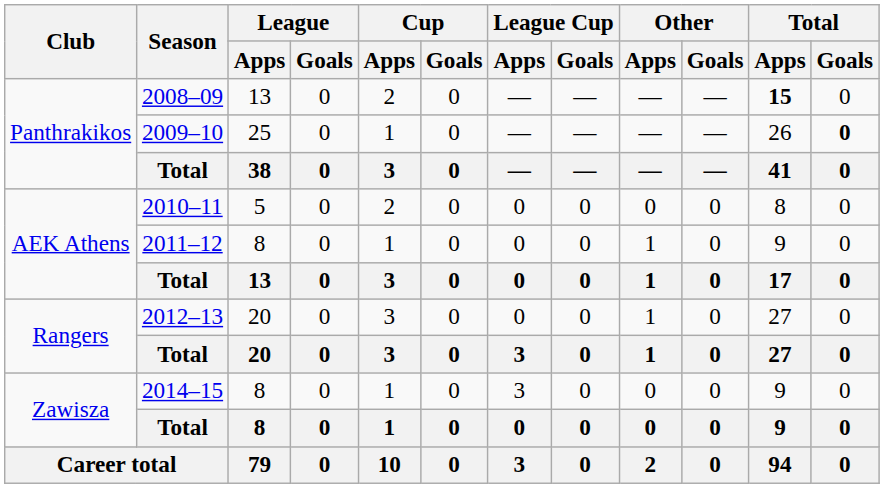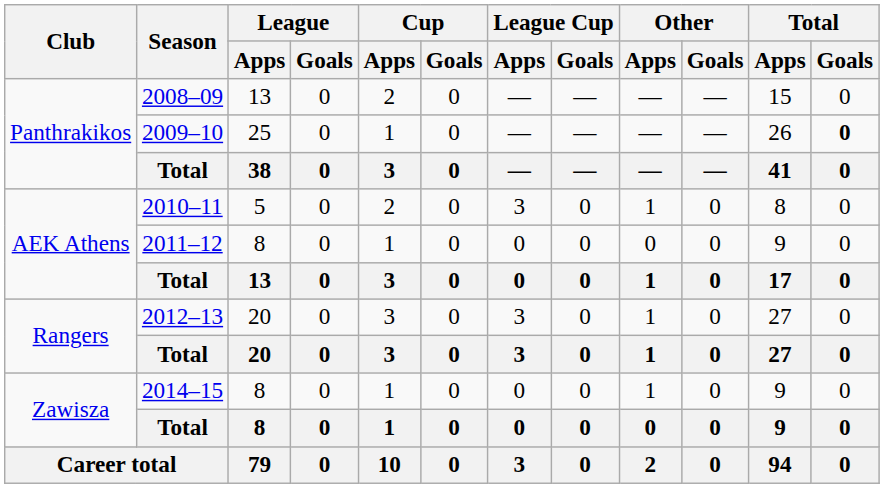2008–09 | Total / Apps: bold -> normal
2010–11 | League Cup / Apps: 0 -> 3
2010–11 | Other / Apps: 0 -> 1
2011–12 | Other / Apps: 1 -> 0
2012–13 | League Cup / Apps: 0 -> 3
2014–15 | League Cup / Apps: 3 -> 0
2014–15 | Other / Apps: 0 -> 1
